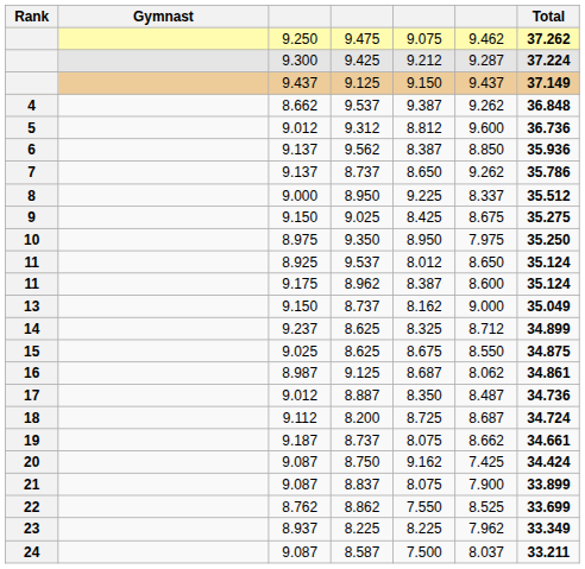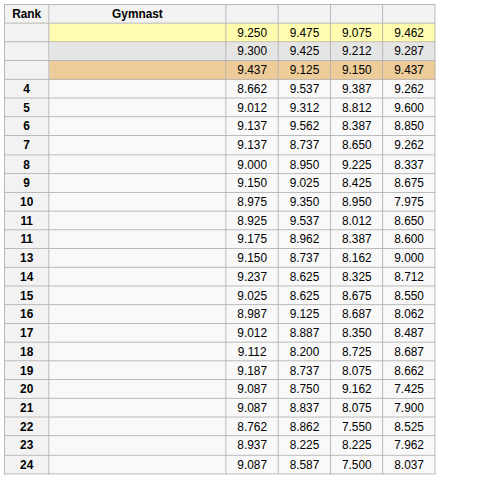- column: Total | 37.262 | 37.224 | 37.149 | 36.848 | 36.736 | 35.936 | 35.786 | 35.512 | 35.275 | 35.250 | 35.124 | 35.124 | 35.049 | 34.899 | 34.875 | 34.861 | 34.736 | 34.724 | 34.661 | 34.424 | 33.899 | 33.699 | 33.349 | 33.211
